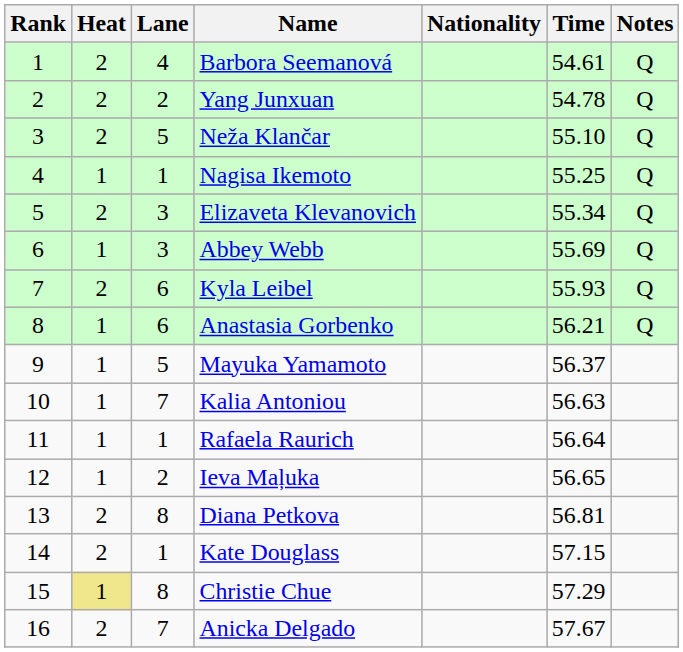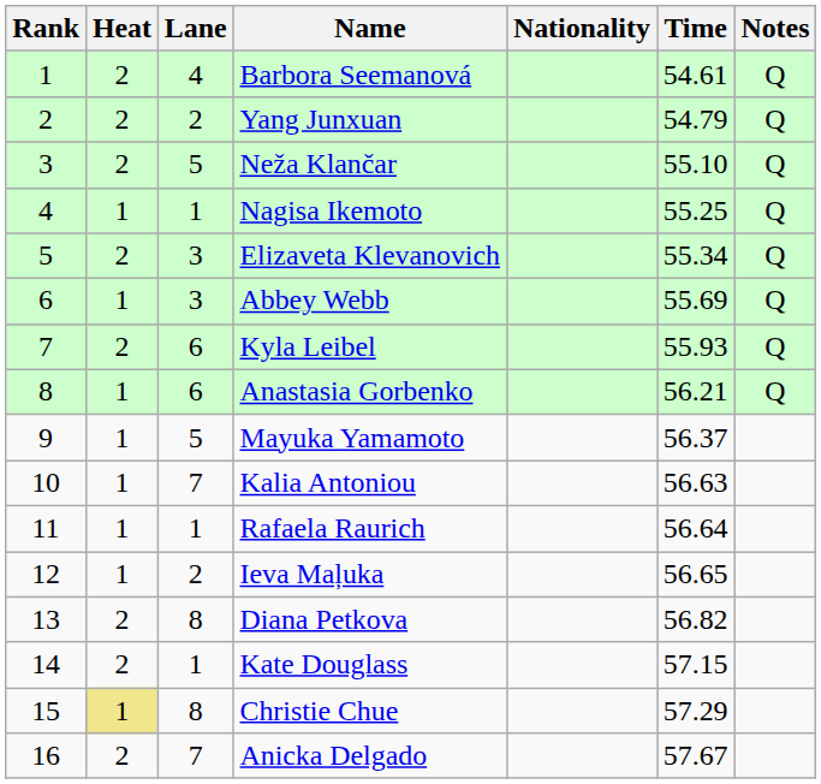Yang Junxuan | Time: 54.78 -> 54.79
Diana Petkova | Time: 56.81 -> 56.82
